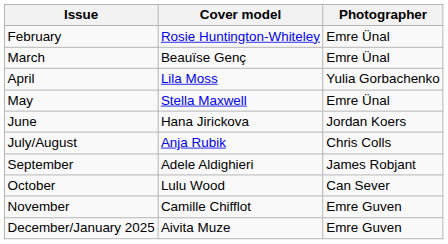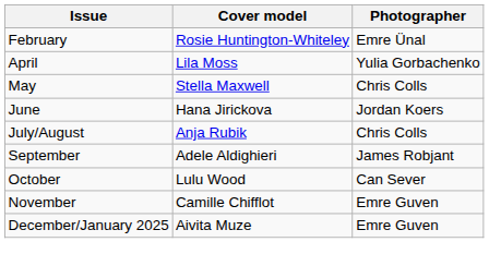- row: March | Beauïse Genç | Emre Ünal
May | Photographer: Emre Ünal -> Chris Colls
